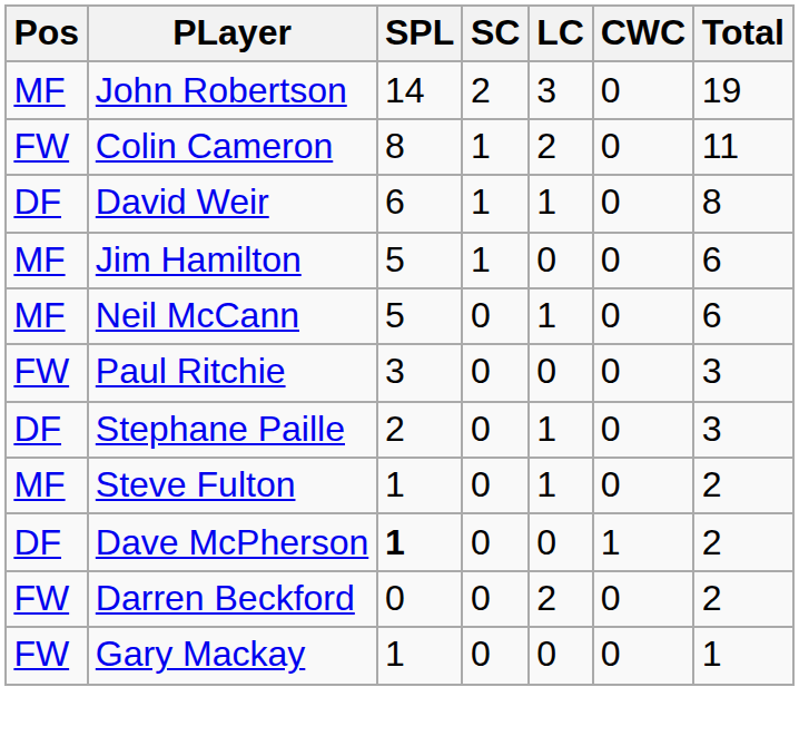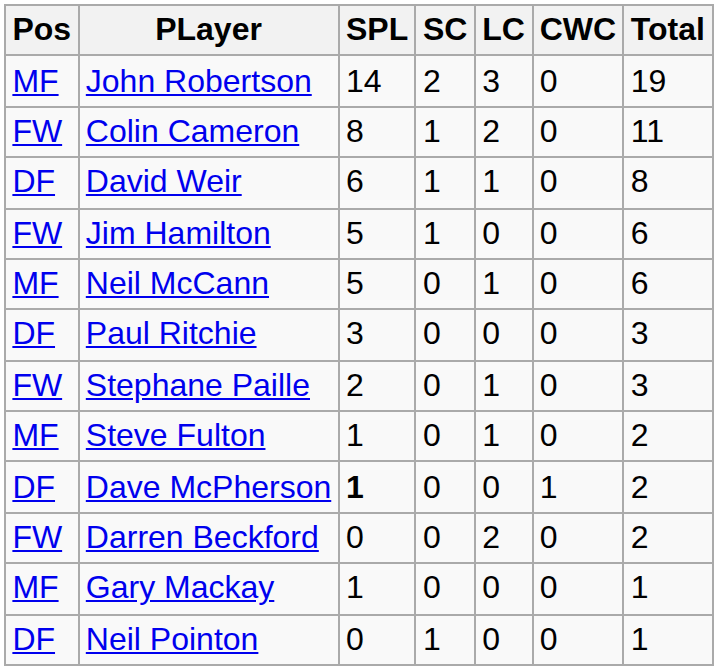Jim Hamilton | Pos: MF -> FW
Paul Ritchie | Pos: FW -> DF
Stephane Paille | Pos: DF -> FW
Gary Mackay | Pos: FW -> MF
+ row: DF | Neil Pointon | 0 | 1 | 0 | 0 | 1
